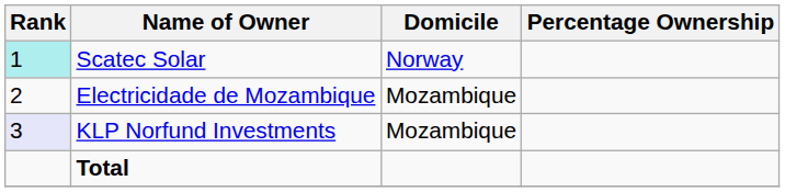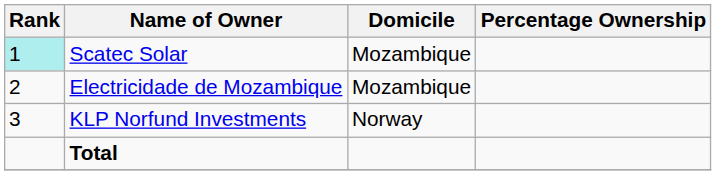Scatec Solar | Domicile: Norway -> Mozambique
KLP Norfund Investments | Rank: lavender background -> no background
KLP Norfund Investments | Domicile: Mozambique -> Norway
